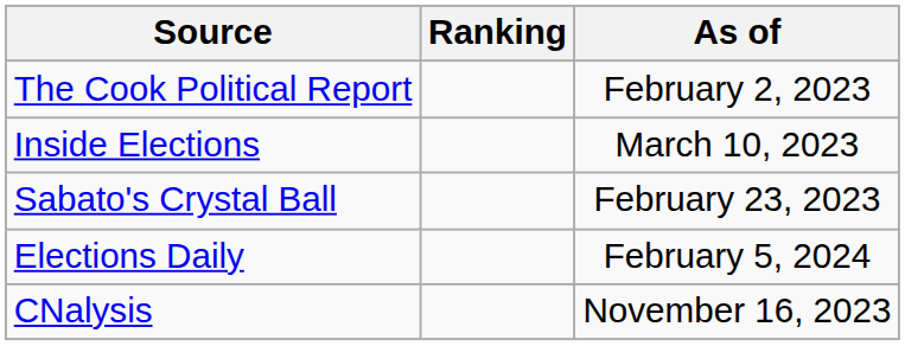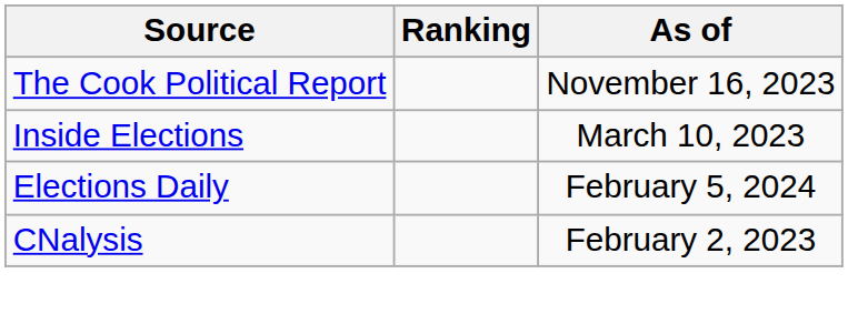The Cook Political Report | As of: February 2, 2023 -> November 16, 2023
- row: Sabato's Crystal Ball | February 23, 2023
CNalysis | As of: November 16, 2023 -> February 2, 2023
